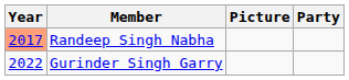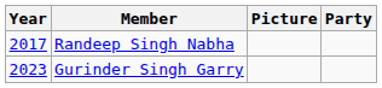Randeep Singh Nabha | Year: lightsalmon background -> no background
Gurinder Singh Garry | Year: 2022 -> 2023
